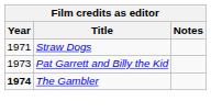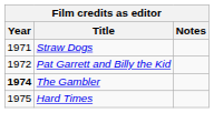Pat Garrett and Billy the Kid | Year: 1973 -> 1972
+ row: 1975 | Hard Times
